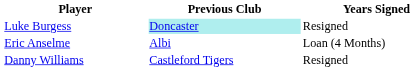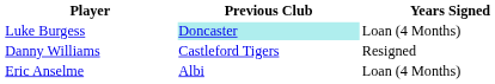Luke Burgess | Years Signed: Resigned -> Loan (4 Months)
rows swapped: Danny Williams <-> Eric Anselme
